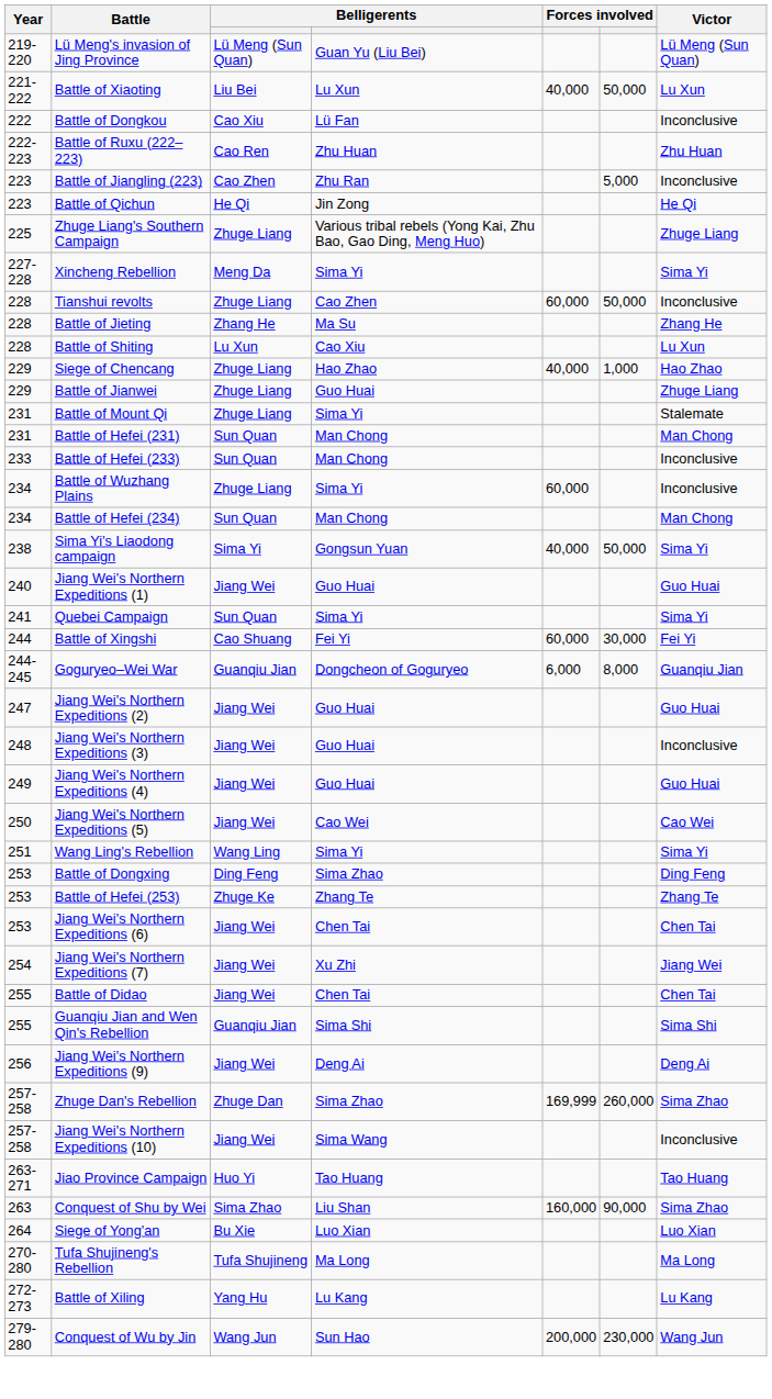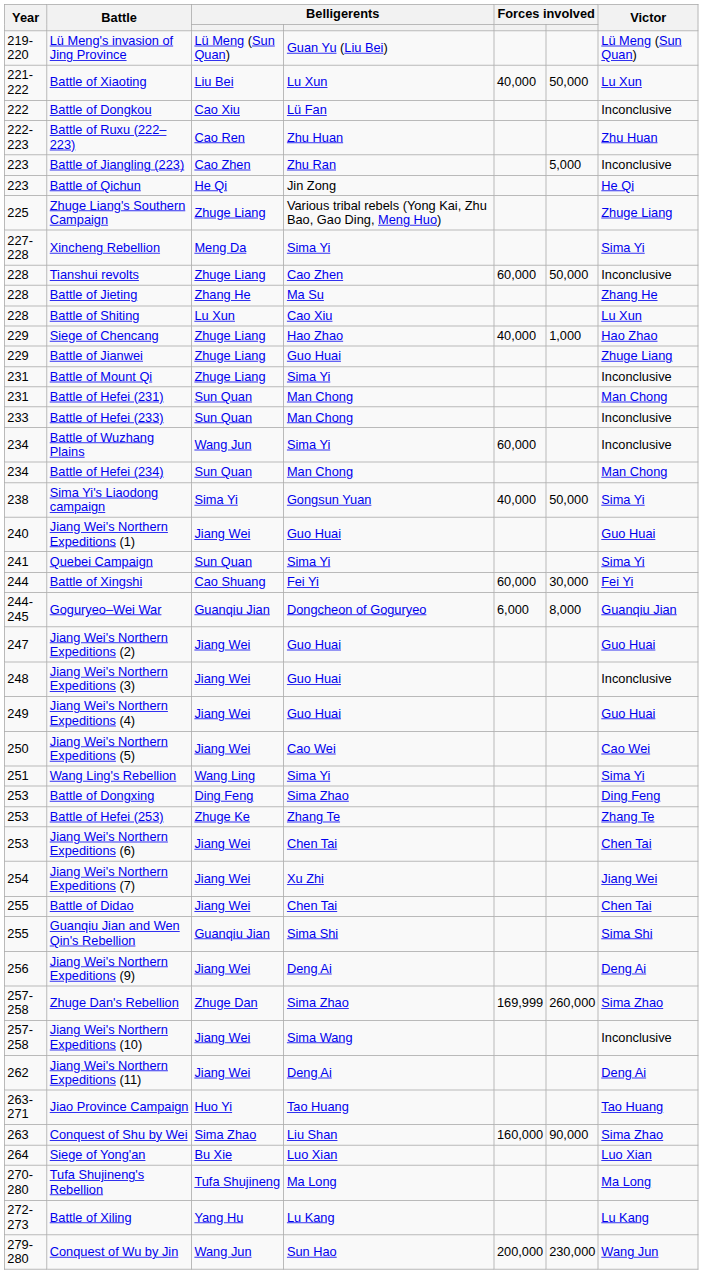Battle of Mount Qi | Victor: Stalemate -> Inconclusive
Battle of Wuzhang Plains | column 3: Zhuge Liang -> Wang Jun
+ row: 262 | Jiang Wei's Northern Expeditions (11) | Jiang Wei | Deng Ai | Deng Ai
